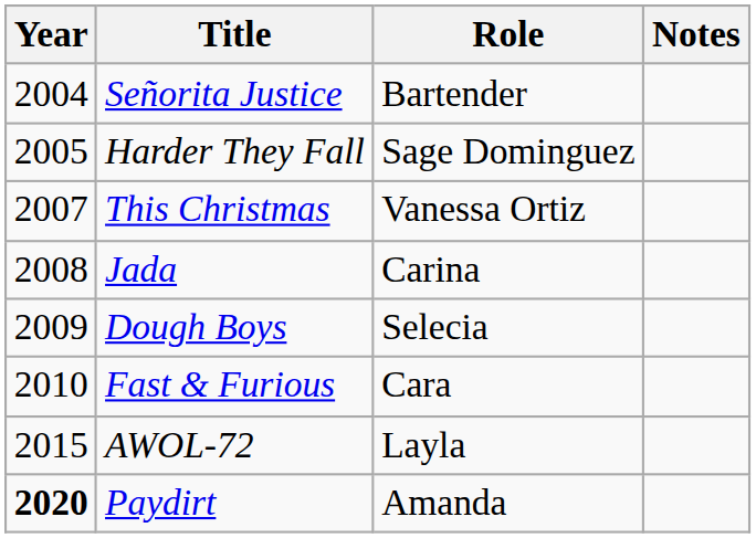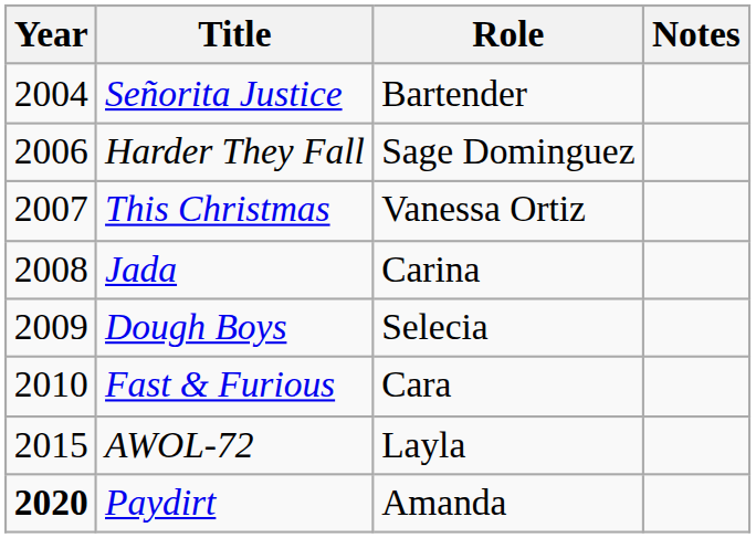Harder They Fall | Year: 2005 -> 2006
